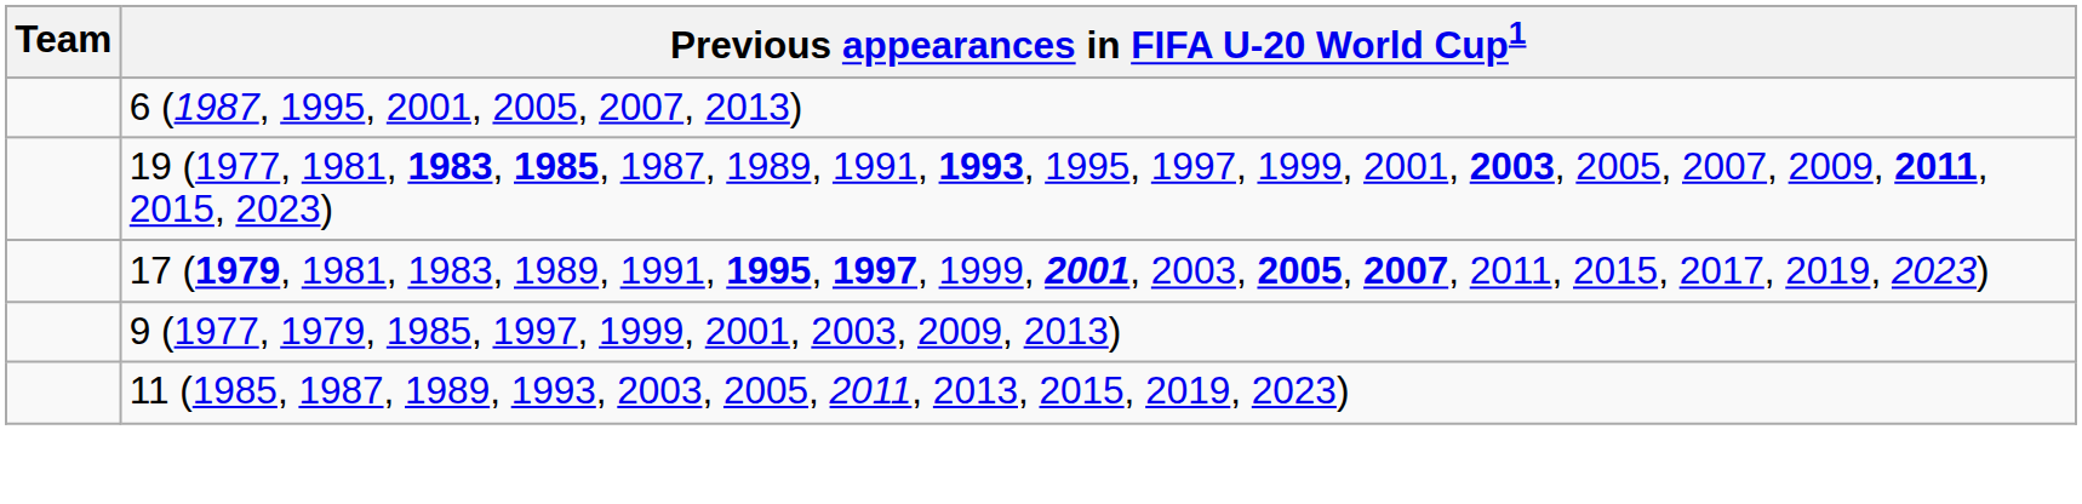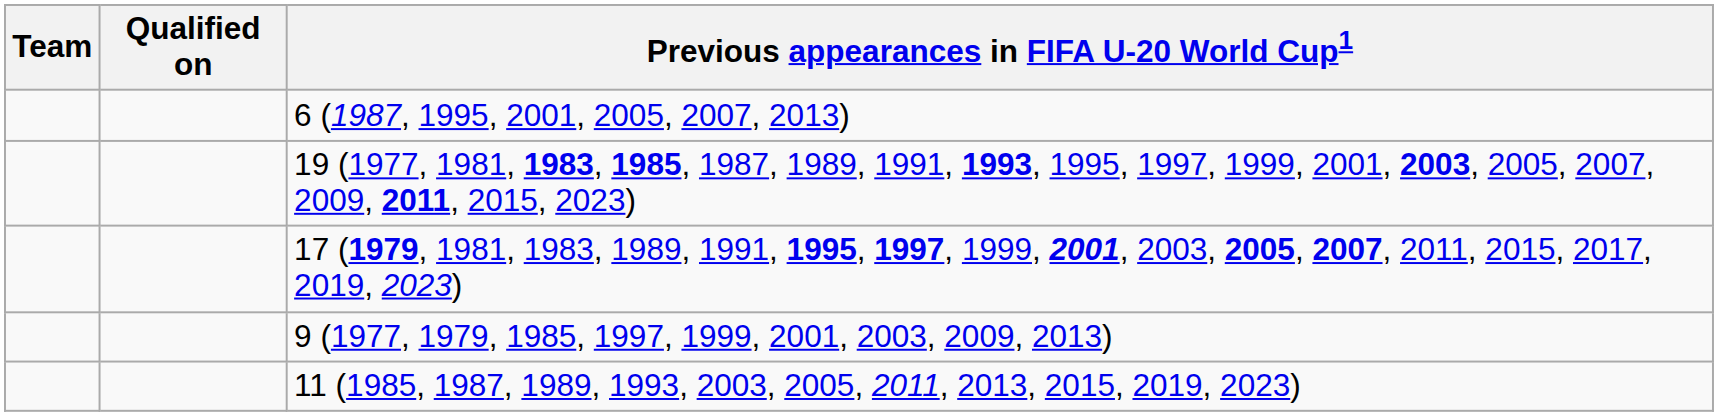+ column: Qualified on
